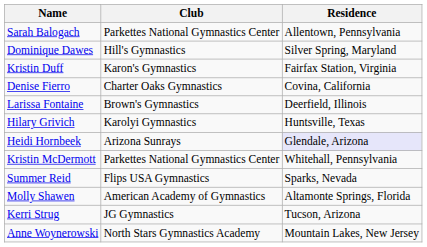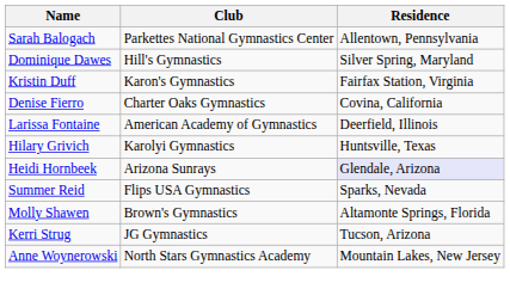Larissa Fontaine | Club: Brown's Gymnastics -> American Academy of Gymnastics
- row: Kristin McDermott | Parkettes National Gymnastics Center | Whitehall, Pennsylvania
Molly Shawen | Club: American Academy of Gymnastics -> Brown's Gymnastics
